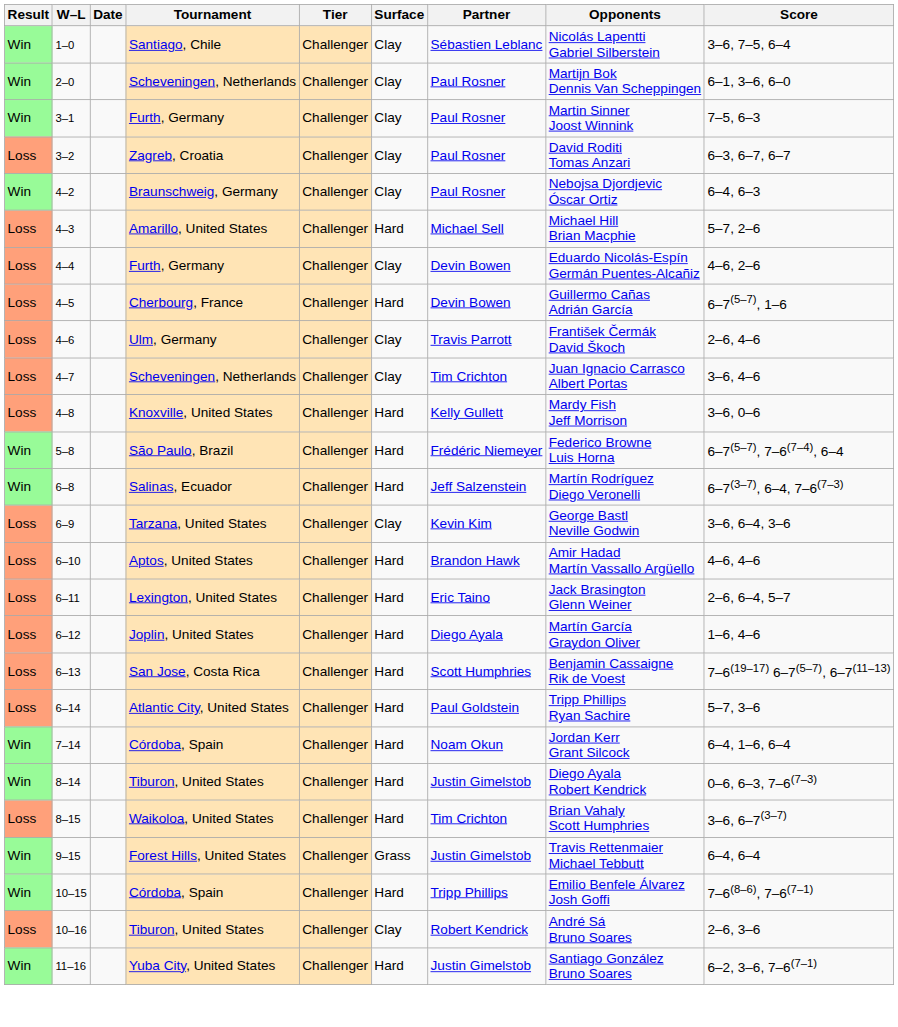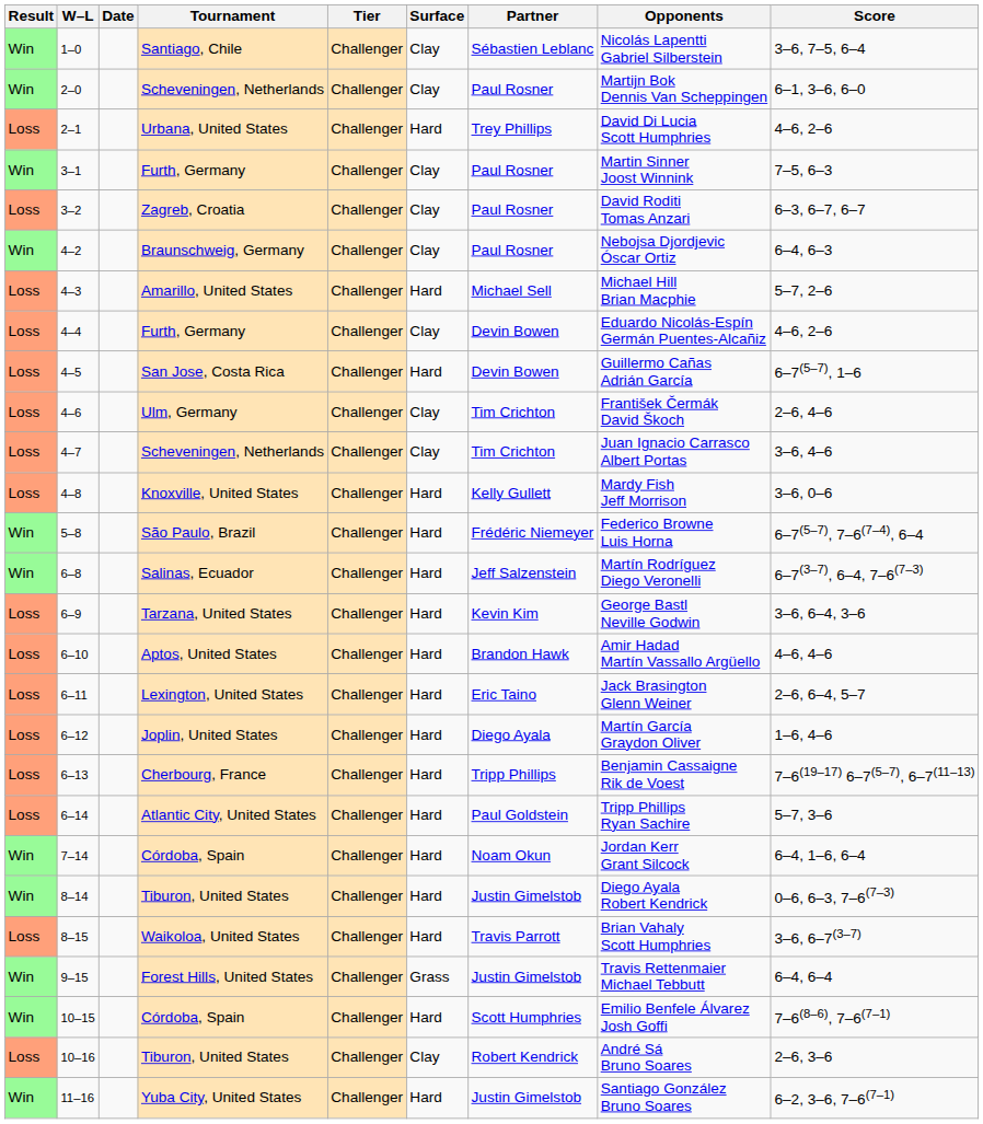+ row: Loss | 2–1 | Urbana, United States | Challenger | Hard | Trey Phillips | David Di Lucia Scott Humphries | 4–6, 2–6
4–5 | Tournament: Cherbourg, France -> San Jose, Costa Rica
4–6 | Partner: Travis Parrott -> Tim Crichton
6–9 | Surface: Clay -> Hard
6–13 | Tournament: San Jose, Costa Rica -> Cherbourg, France
6–13 | Partner: Scott Humphries -> Tripp Phillips
8–15 | Partner: Tim Crichton -> Travis Parrott
10–15 | Partner: Tripp Phillips -> Scott Humphries
